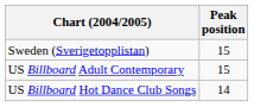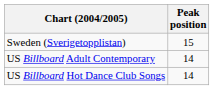US Billboard Adult Contemporary | Peak position: 15 -> 14
